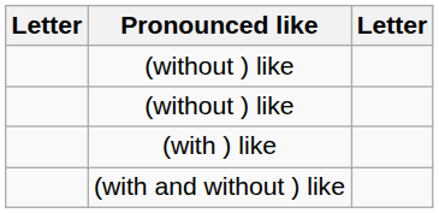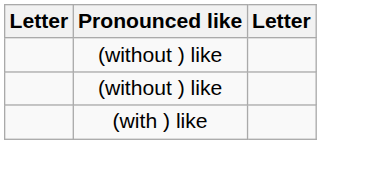- row: (with and without ) like
